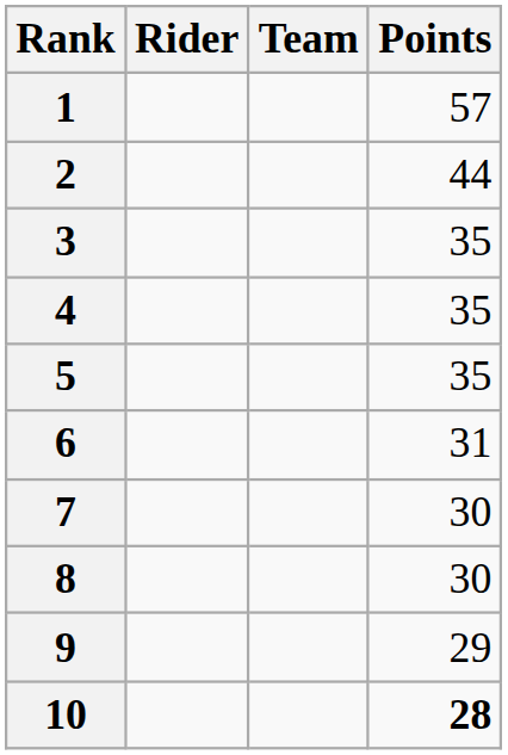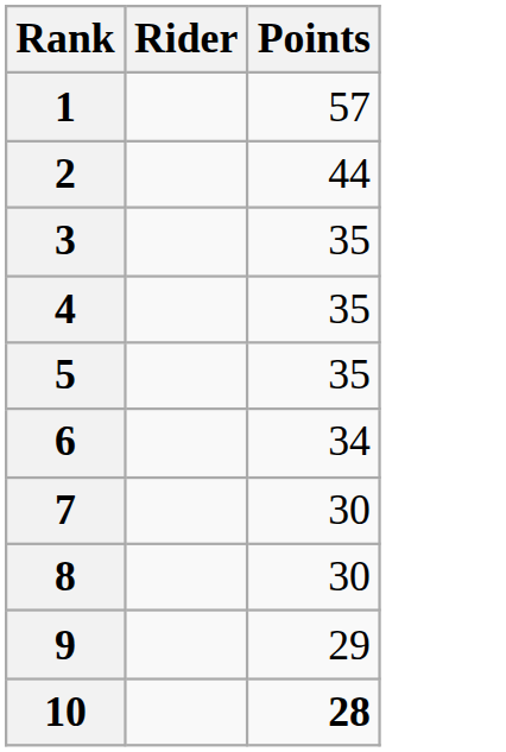- column: Team
6 | Points: 31 -> 34
